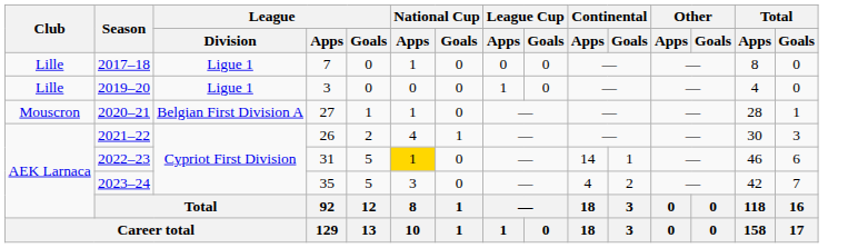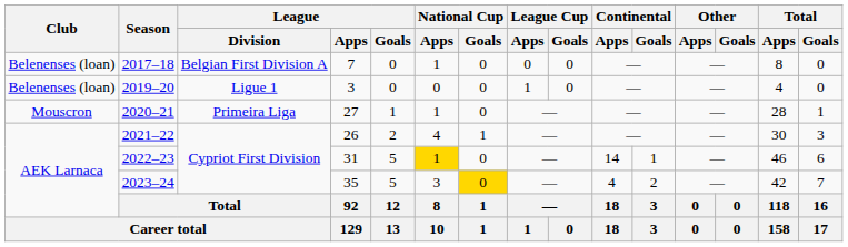2017–18 | Club: Lille -> Belenenses (loan)
2017–18 | League / Division: Ligue 1 -> Belgian First Division A
2019–20 | Club: Lille -> Belenenses (loan)
2020–21 | League / Division: Belgian First Division A -> Primeira Liga
2023–24 | National Cup / Goals: no background -> gold background
